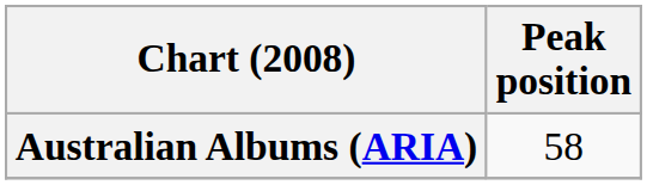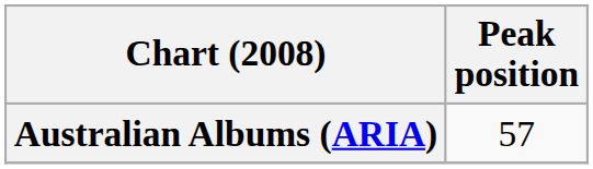Australian Albums (ARIA) | Peak position: 58 -> 57
